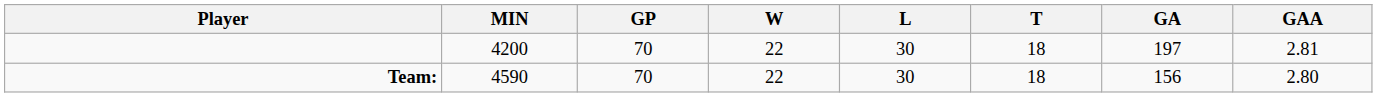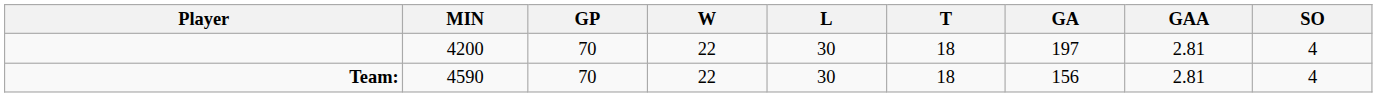+ column: SO | 4 | 4
Team: | GAA: 2.80 -> 2.81
